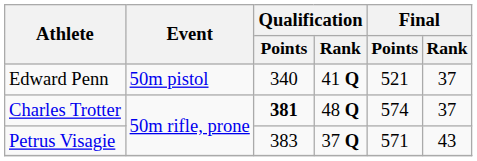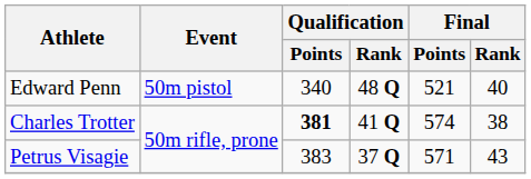Edward Penn | Qualification / Rank: 41 Q -> 48 Q
Edward Penn | Final / Rank: 37 -> 40
Charles Trotter | Qualification / Rank: 48 Q -> 41 Q
Charles Trotter | Final / Rank: 37 -> 38
